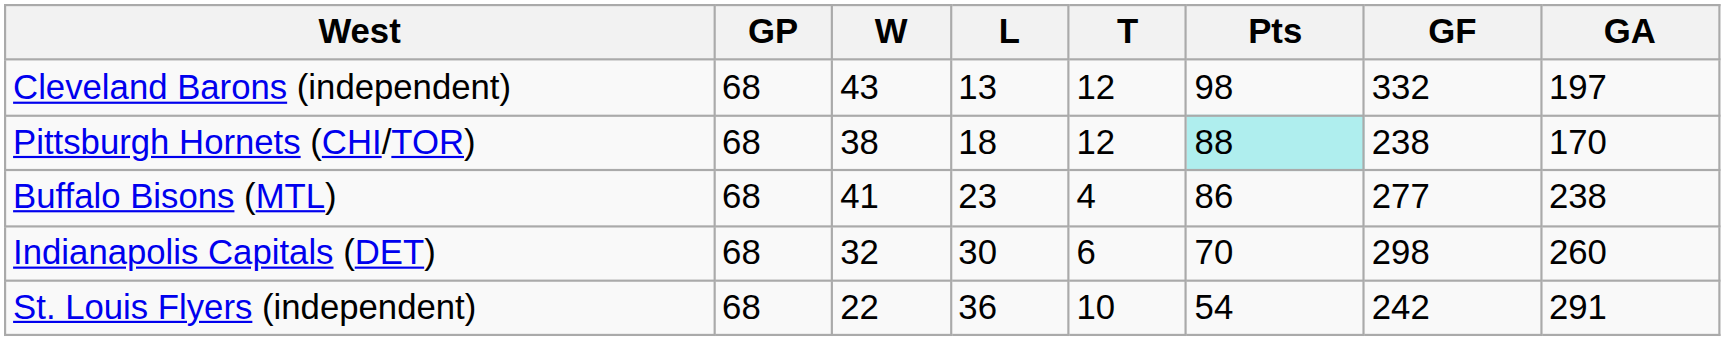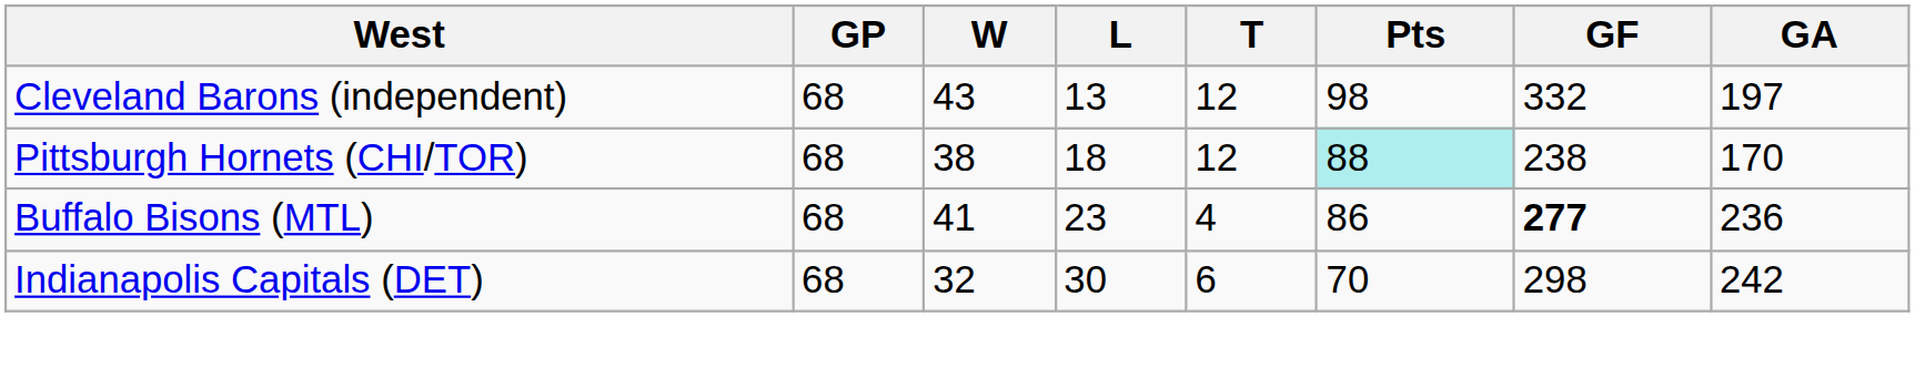Buffalo Bisons (MTL) | GF: normal -> bold
Buffalo Bisons (MTL) | GA: 238 -> 236
Indianapolis Capitals (DET) | GA: 260 -> 242
- row: St. Louis Flyers (independent) | 68 | 22 | 36 | 10 | 54 | 242 | 291
